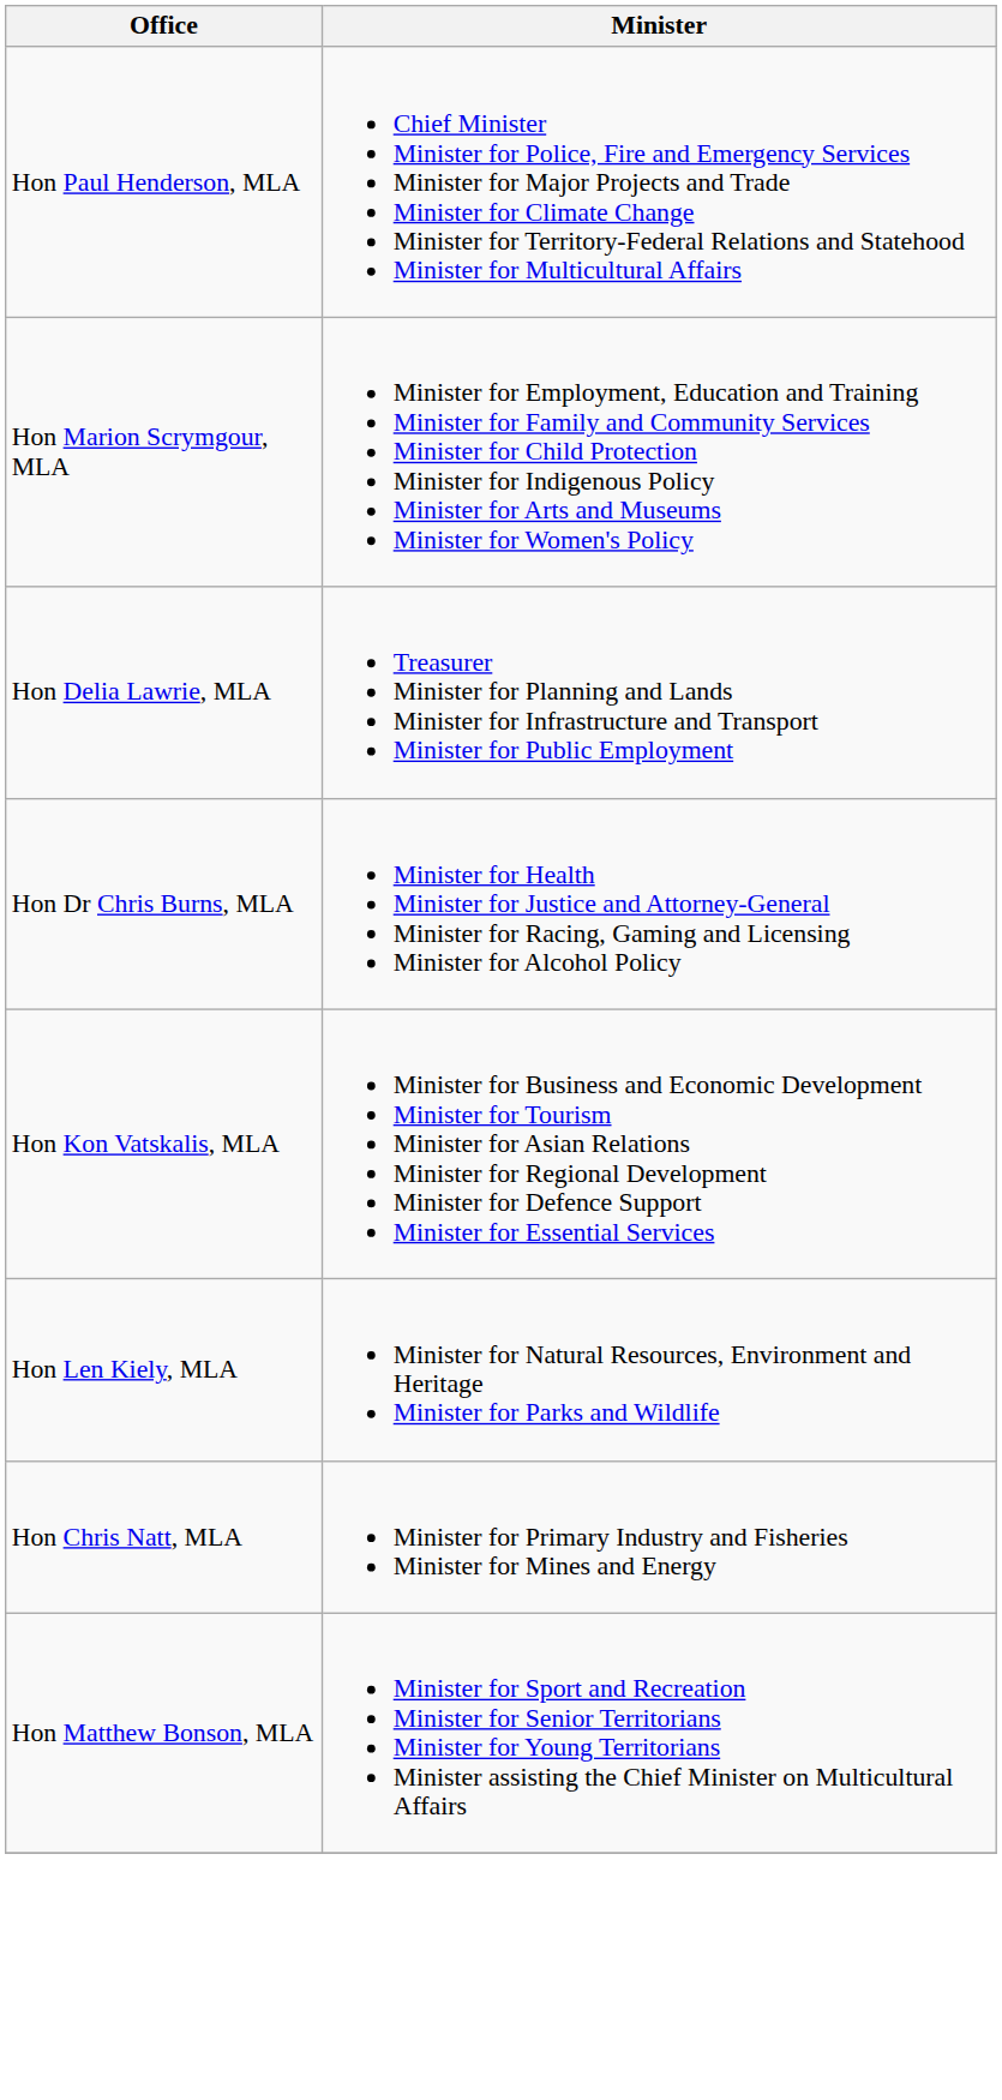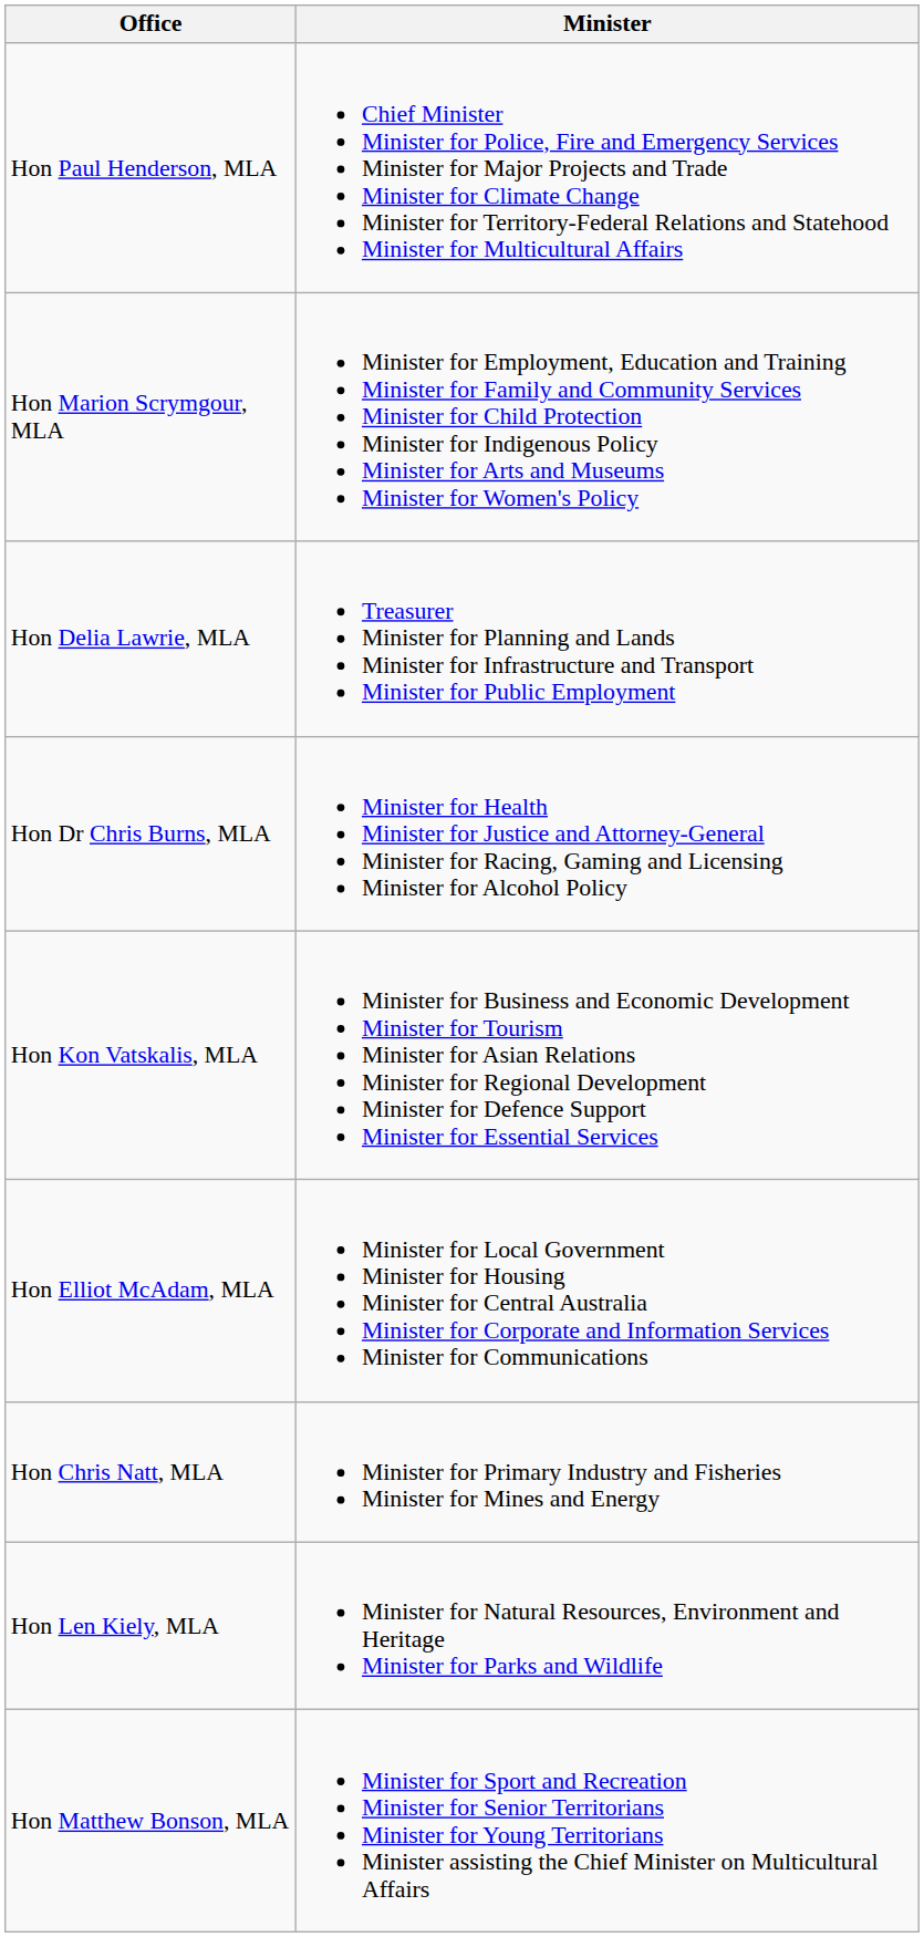+ row: Hon Elliot McAdam, MLA | Minister for Local Government Minister for Housing Minister for Central Australia Minister for Corporate and Information Services Minister for Communications
rows swapped: Hon Chris Natt, MLA <-> Hon Len Kiely, MLA
